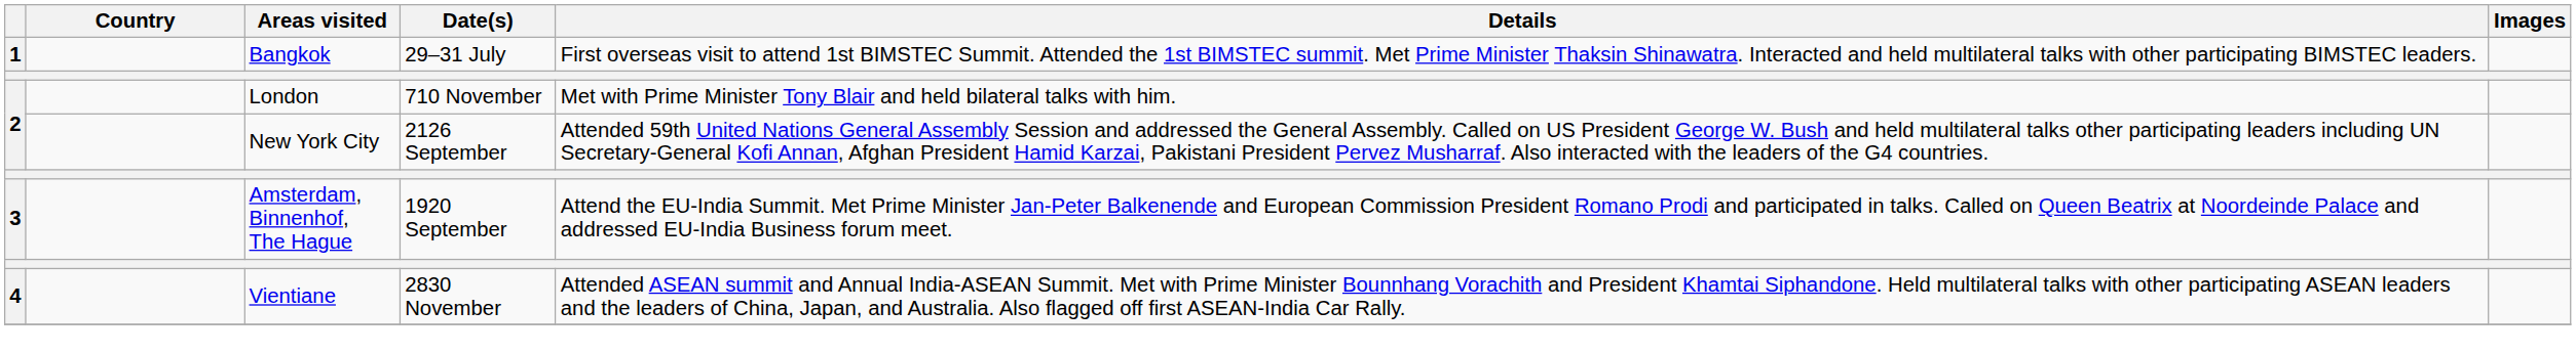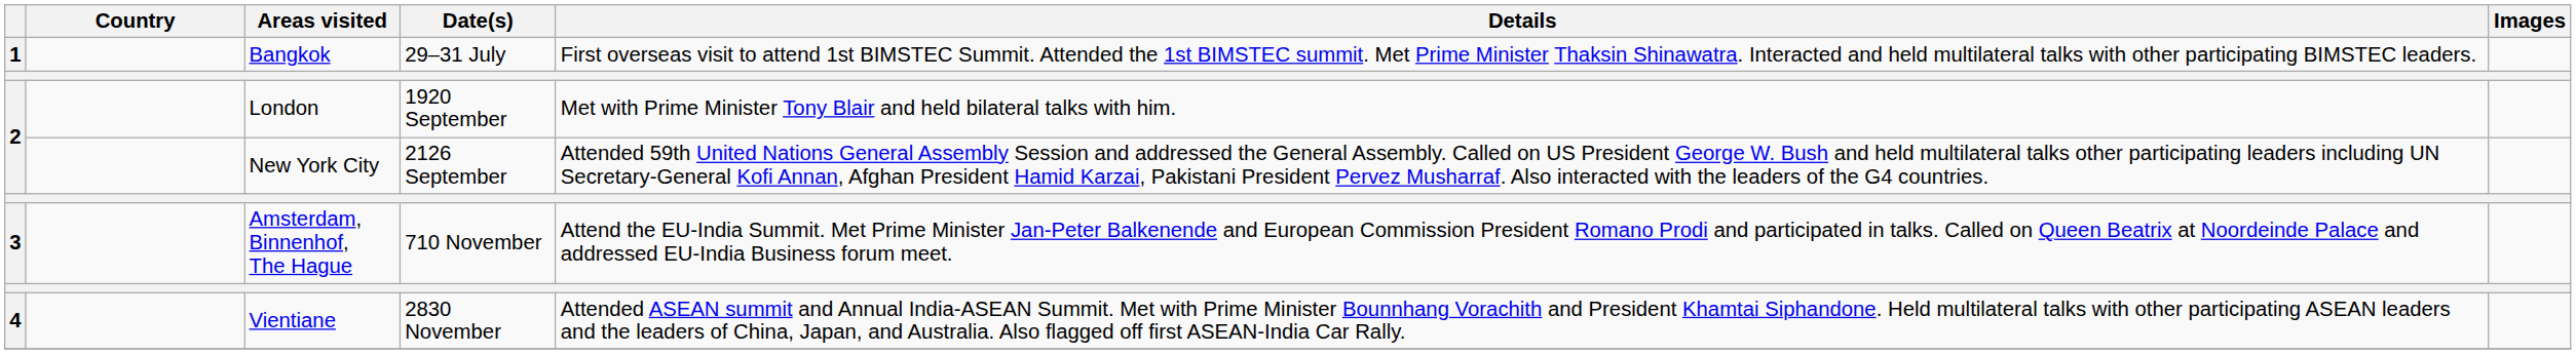London | Date(s): 710 November -> 1920 September
Amsterdam, Binnenhof, The Hague | Date(s): 1920 September -> 710 November
